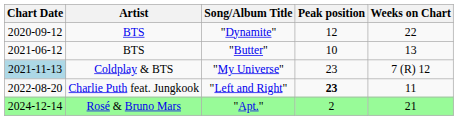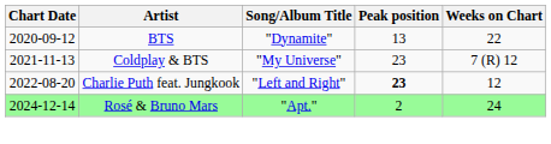"Dynamite" | Peak position: 12 -> 13
- row: 2021-06-12 | BTS | "Butter" | 10 | 13
"My Universe" | Chart Date: lightblue background -> no background
"Left and Right" | Weeks on Chart: 11 -> 12
"Apt." | Weeks on Chart: 21 -> 24
